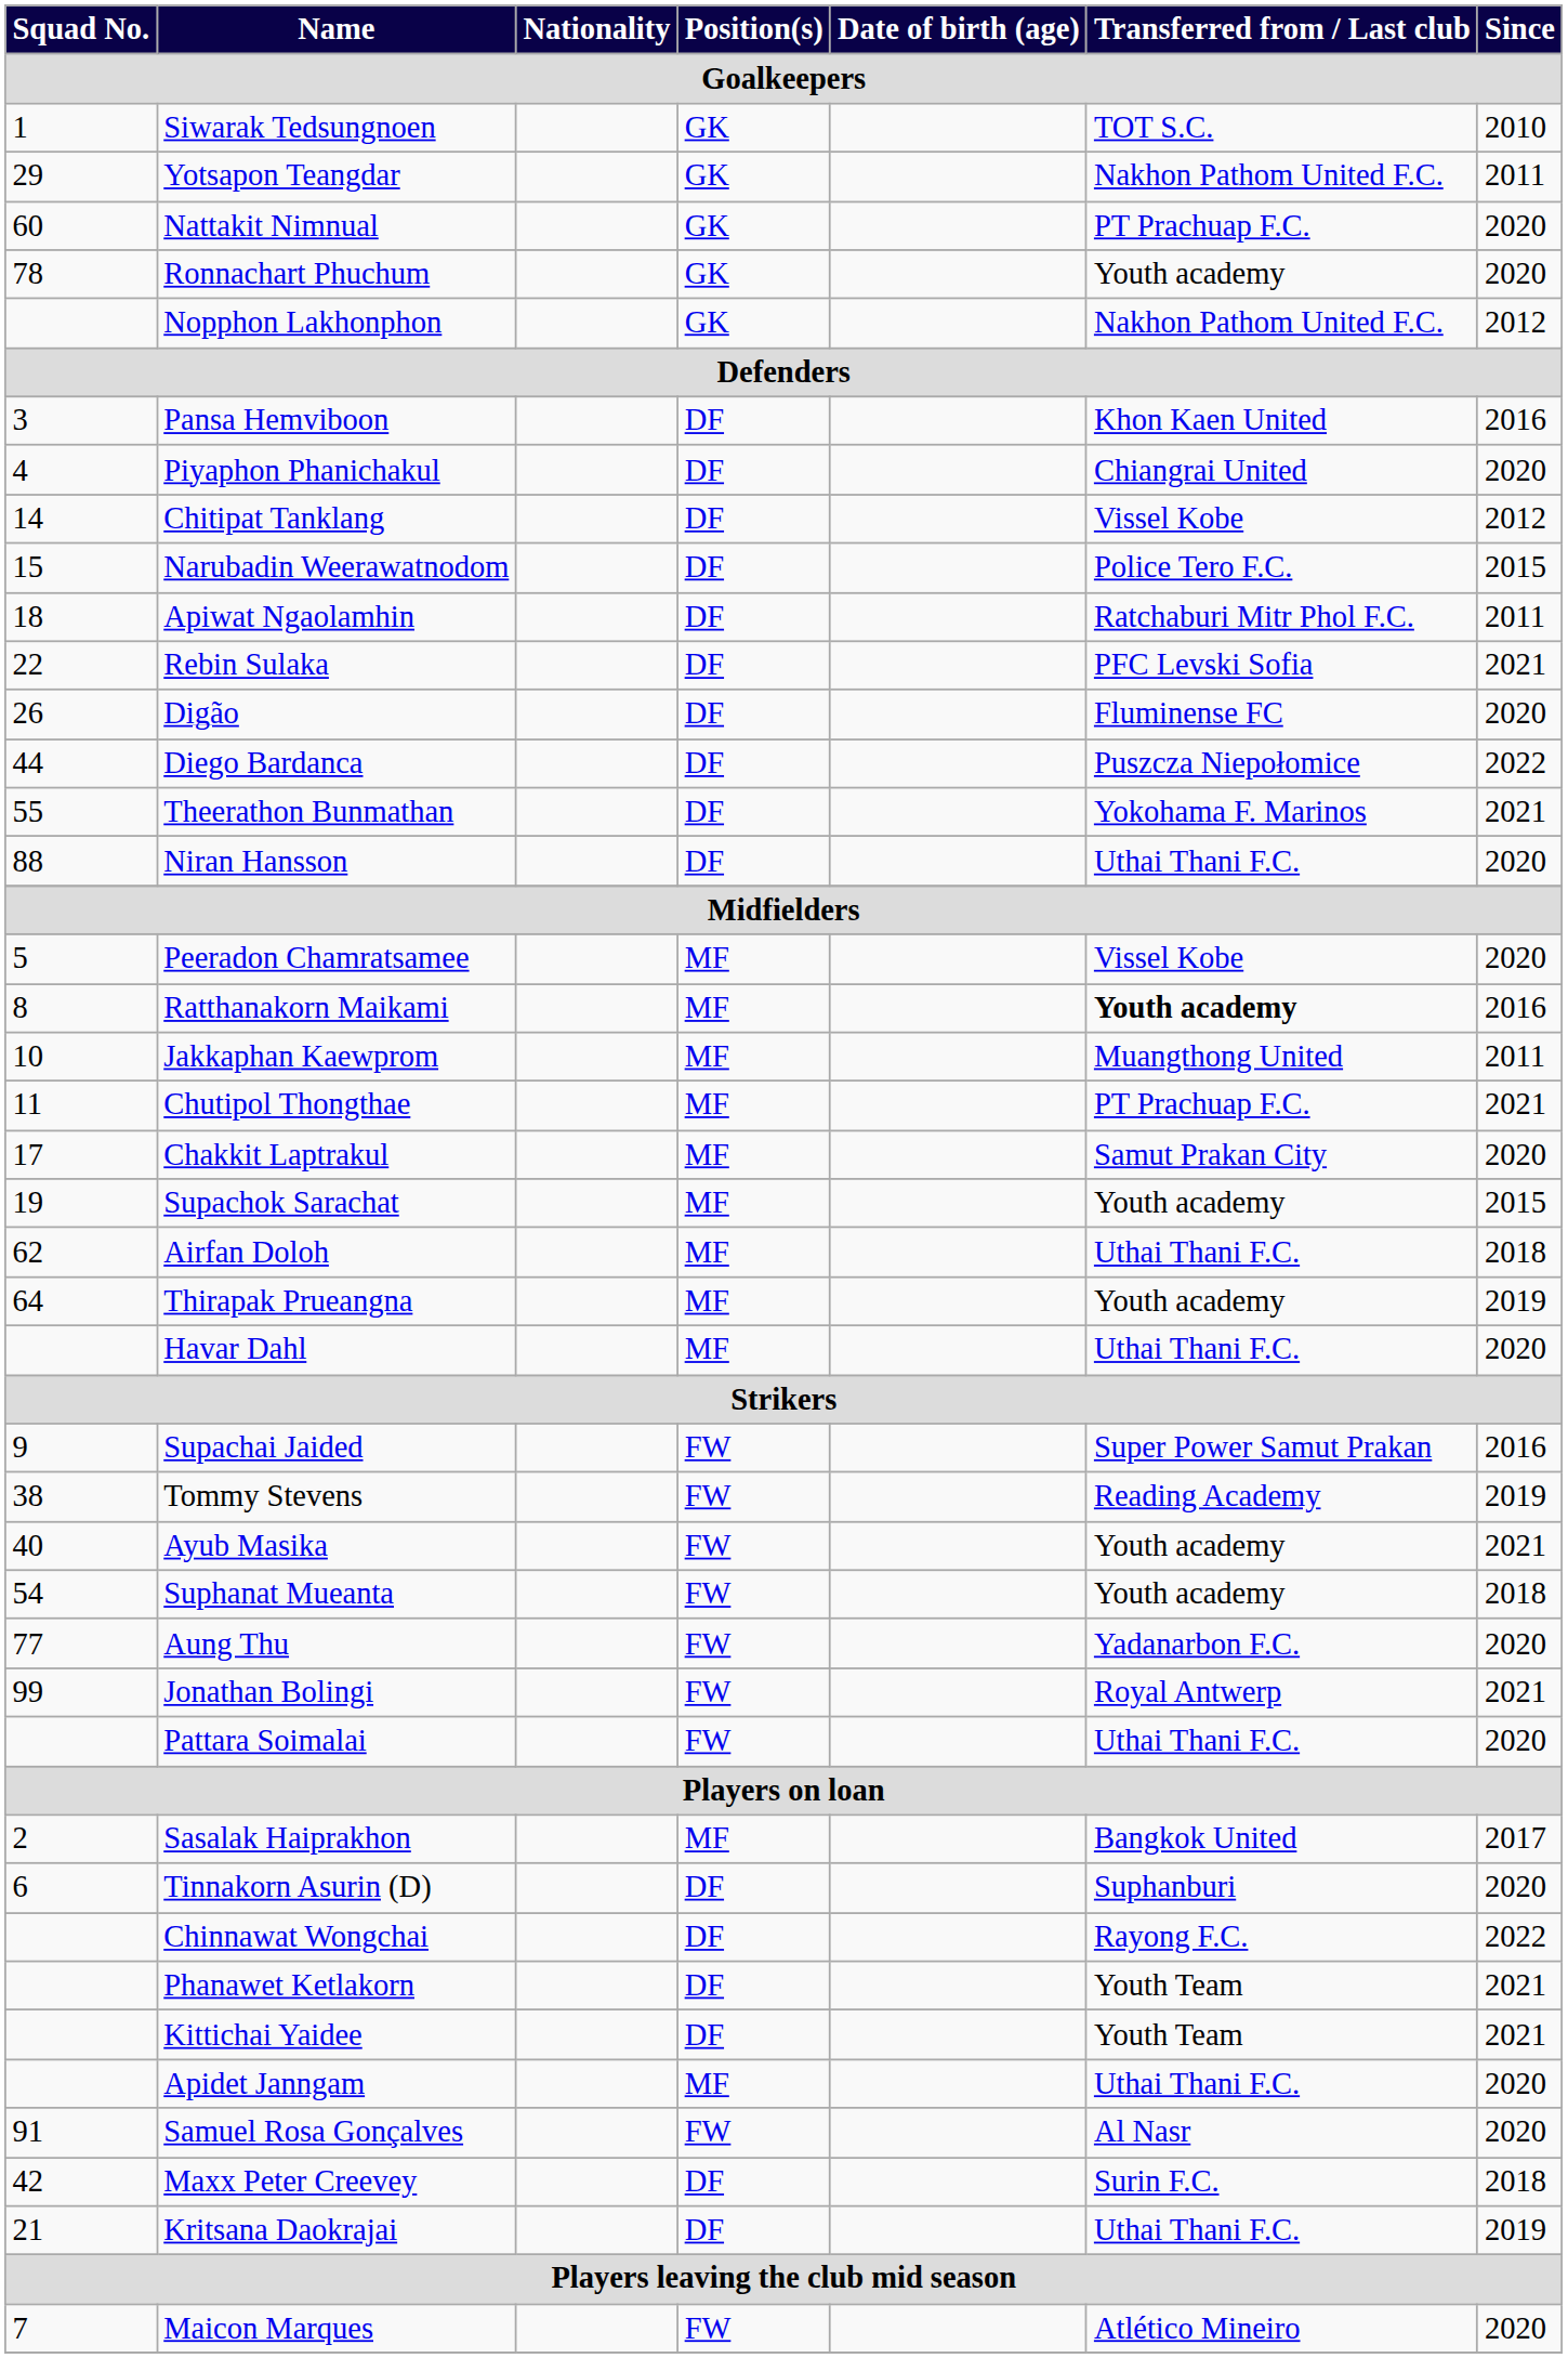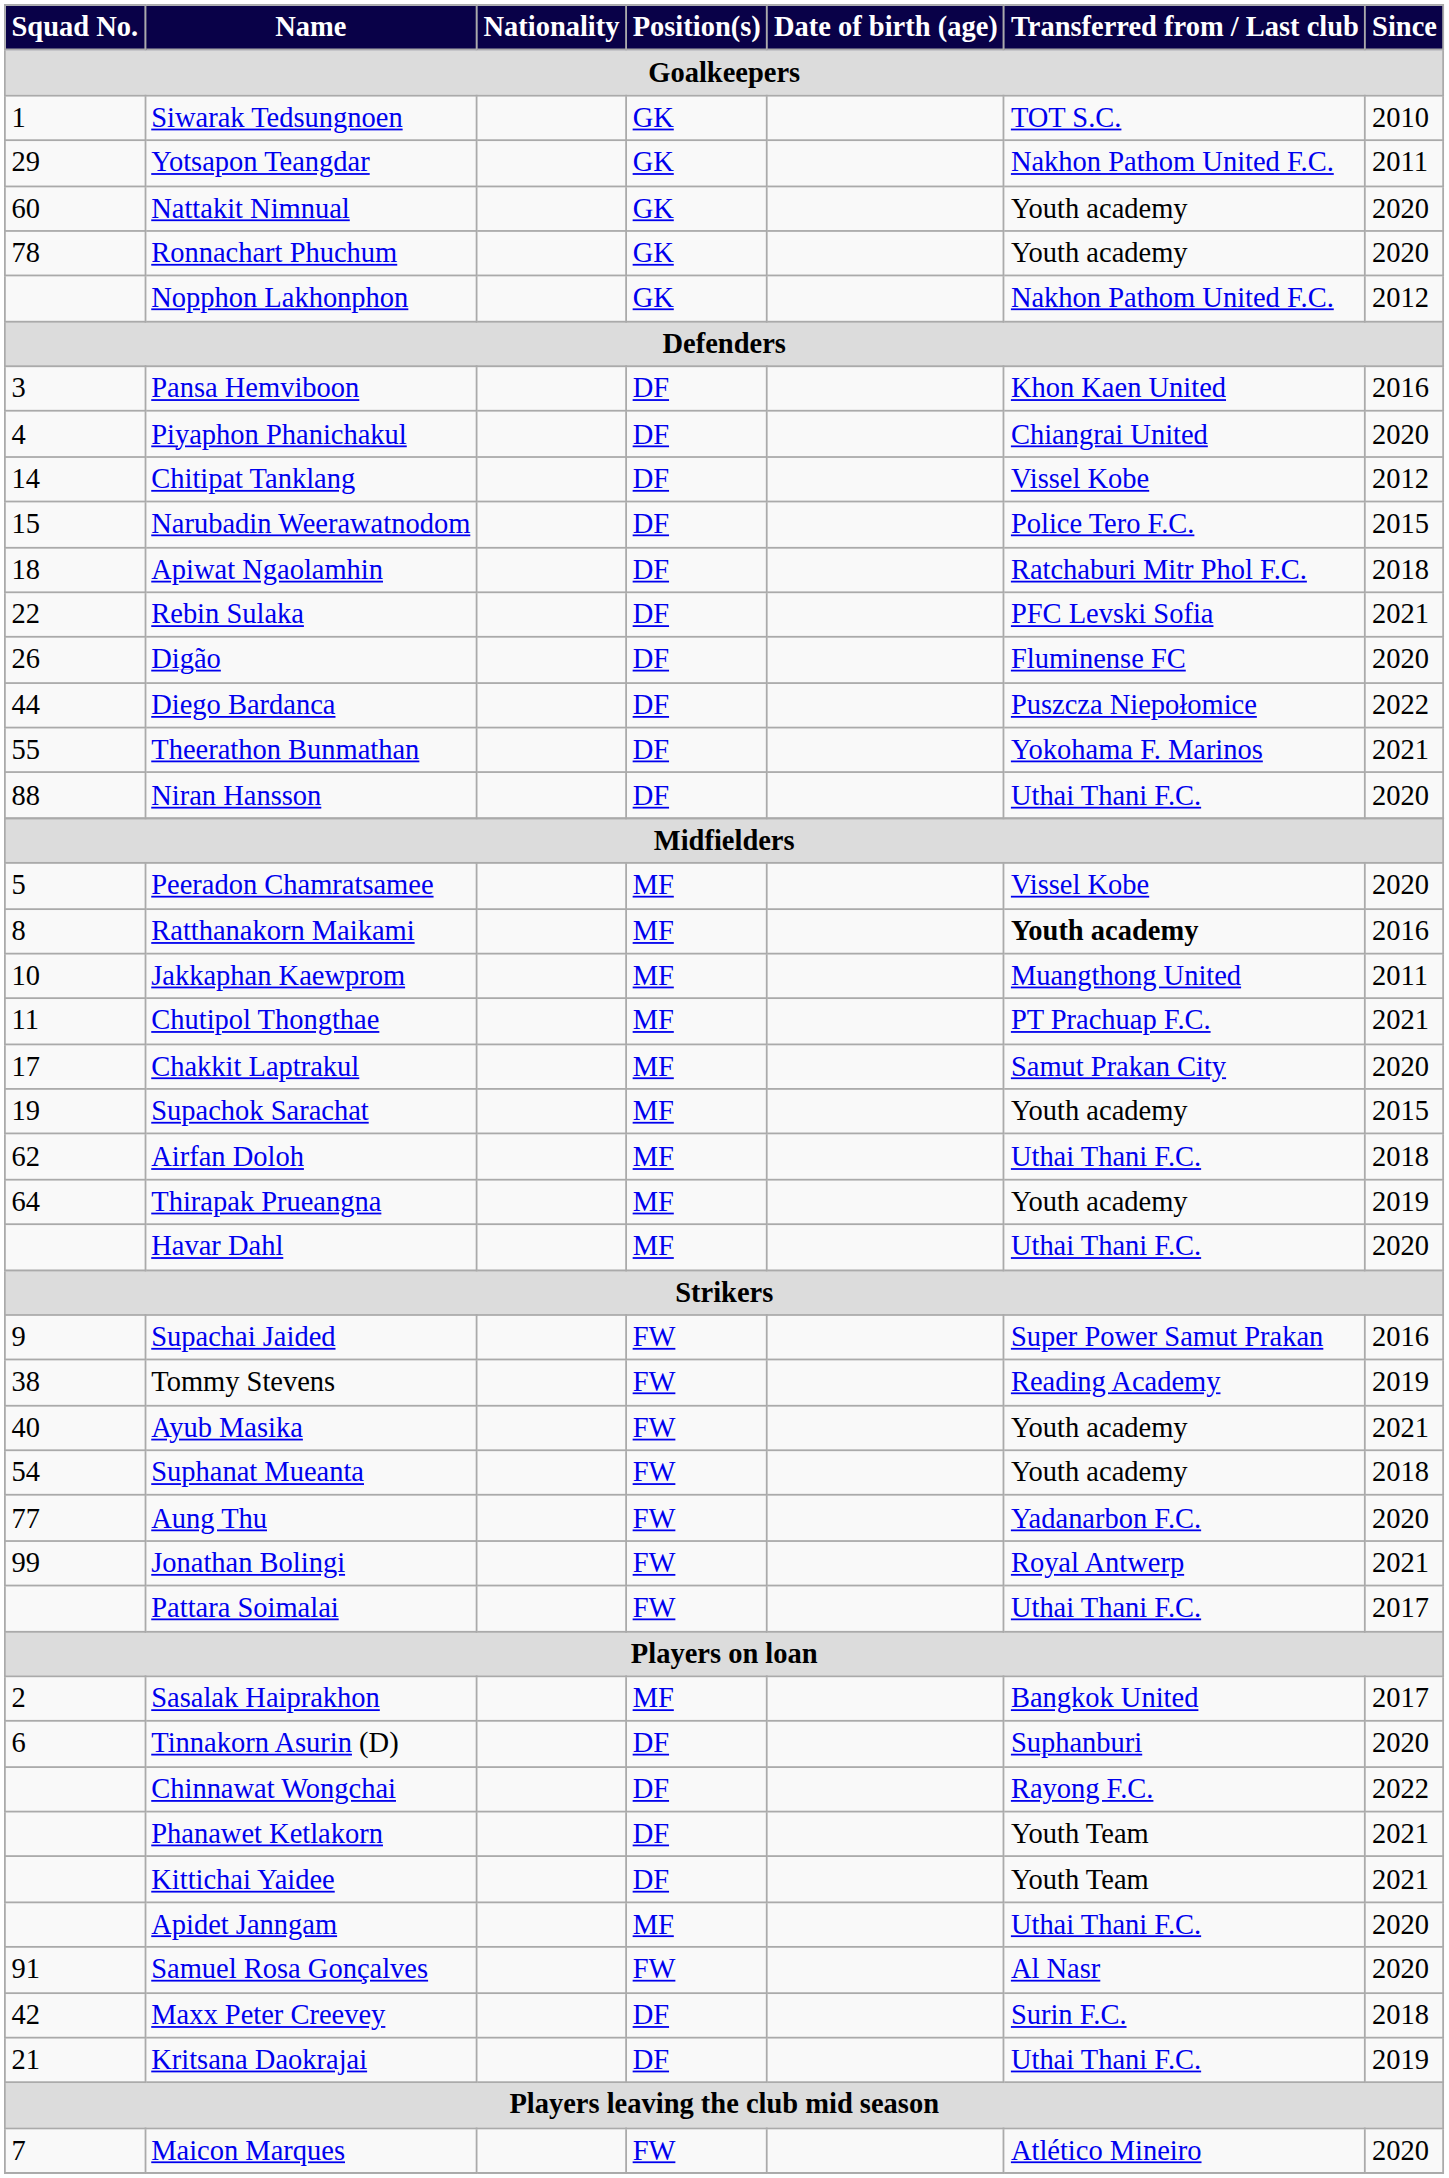Nattakit Nimnual | Transferred from / Last club: PT Prachuap F.C. -> Youth academy
Apiwat Ngaolamhin | Since: 2011 -> 2018
Pattara Soimalai | Since: 2020 -> 2017
